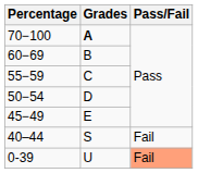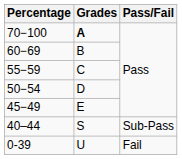40–44 | Pass/Fail: Fail -> Sub-Pass
0-39 | Pass/Fail: lightsalmon background -> no background
